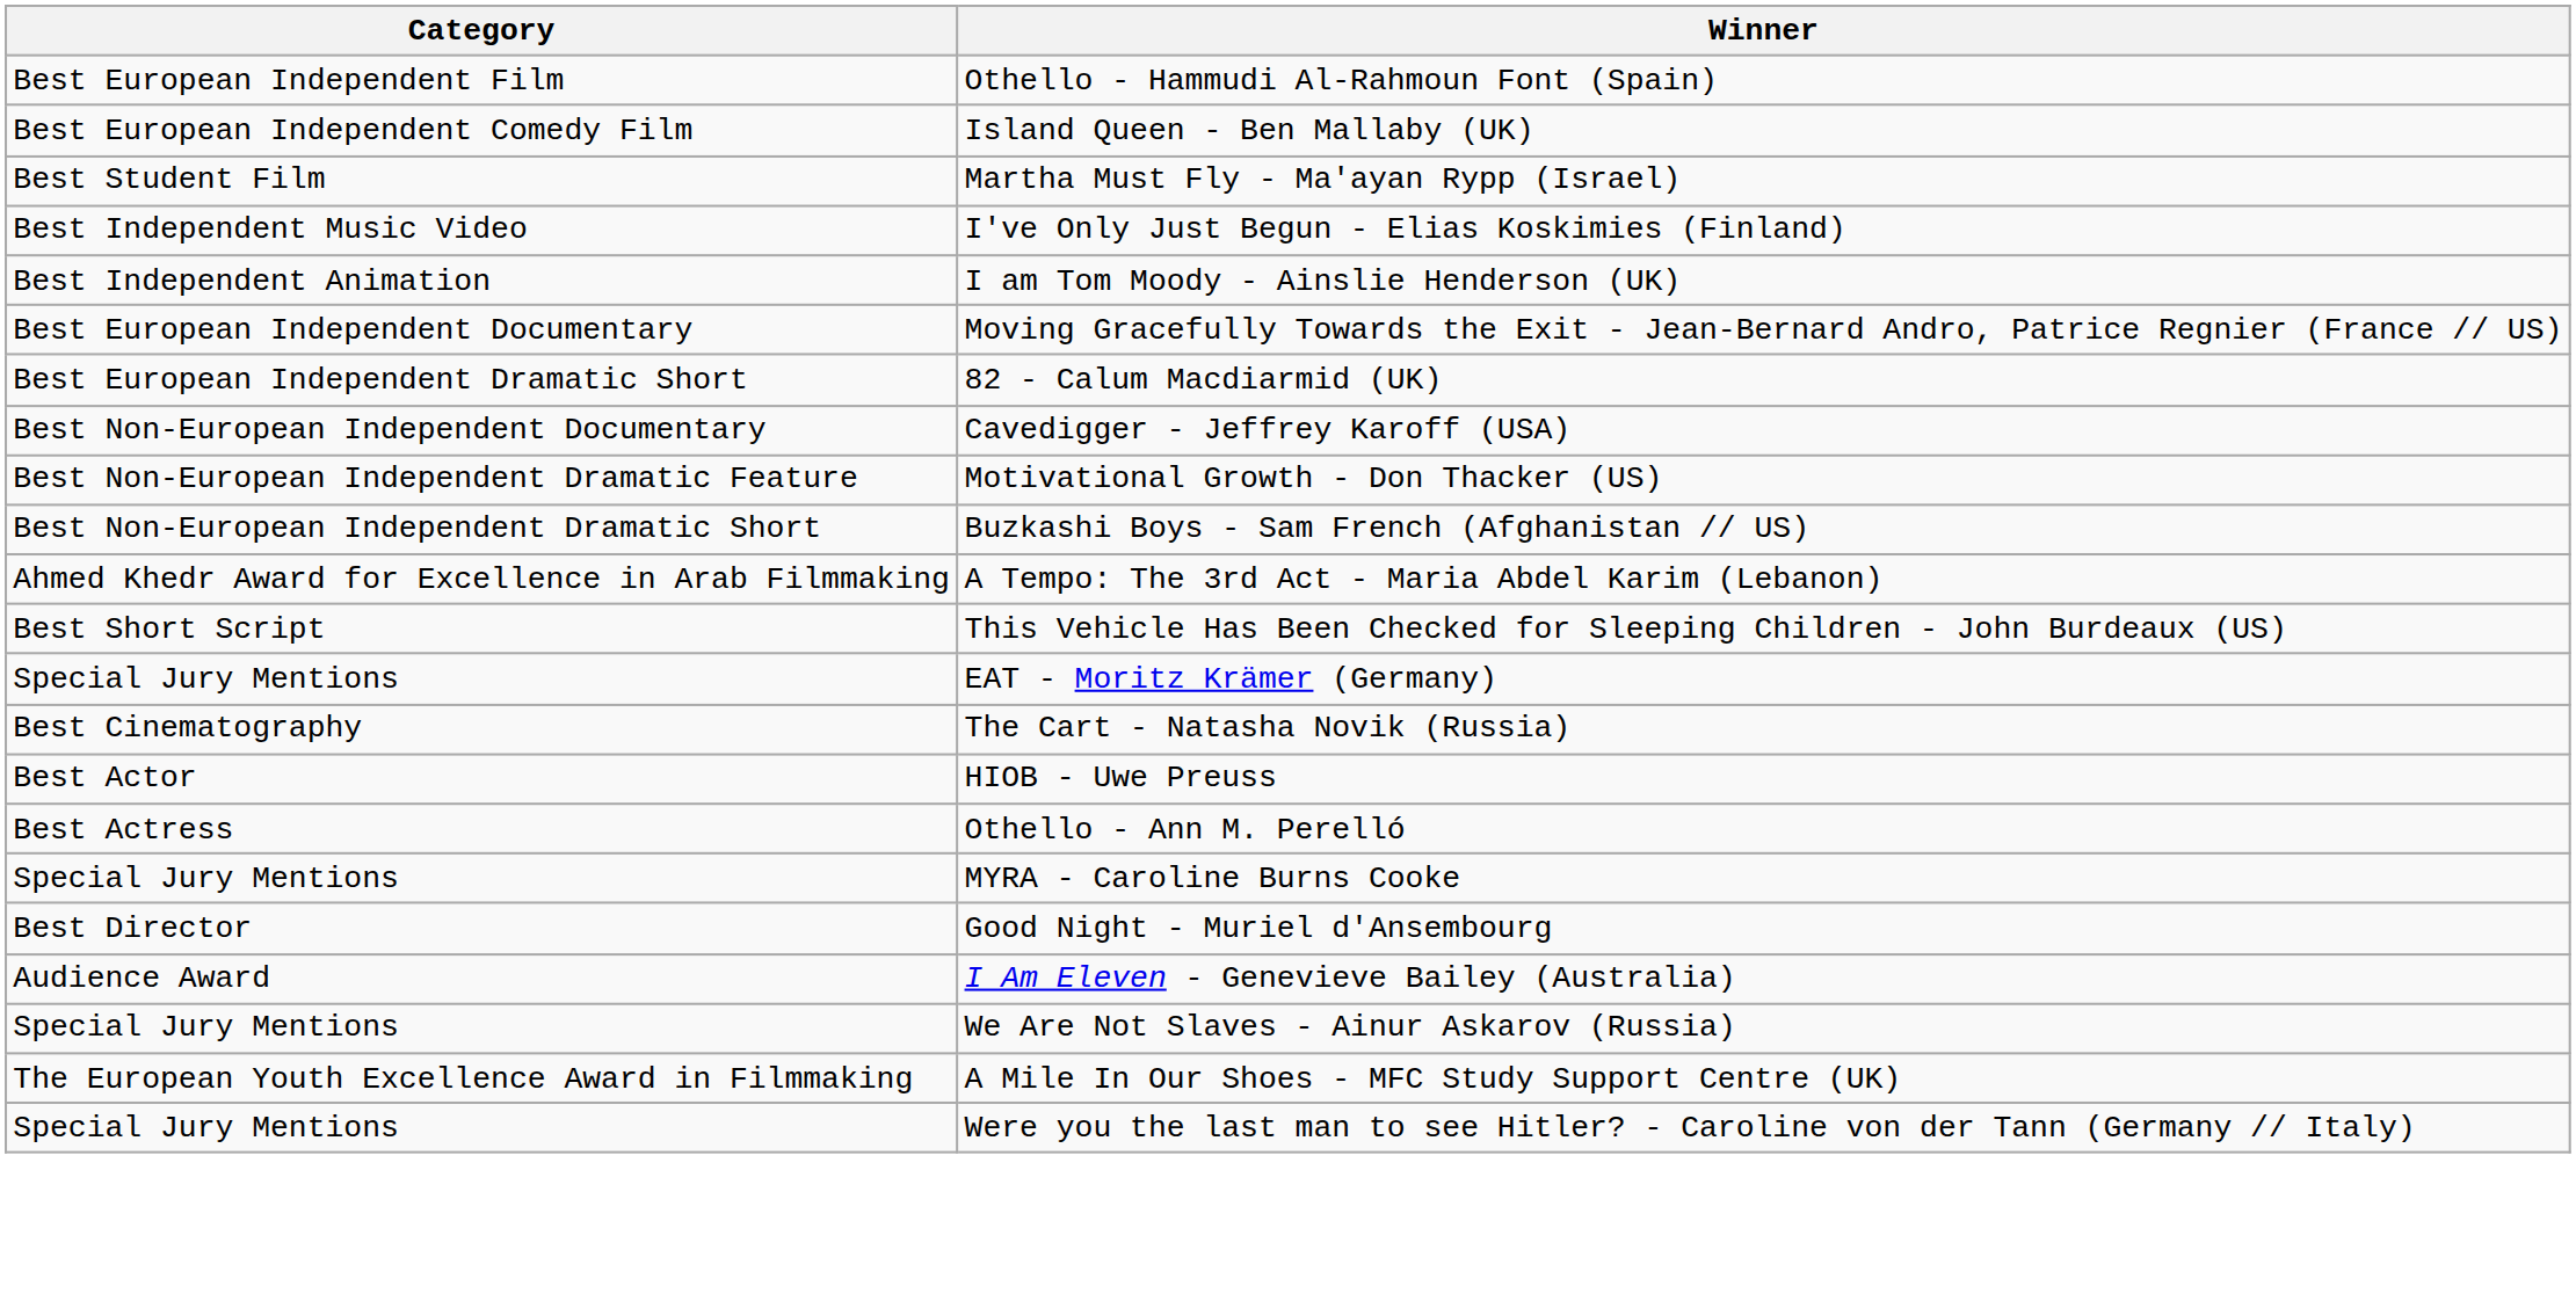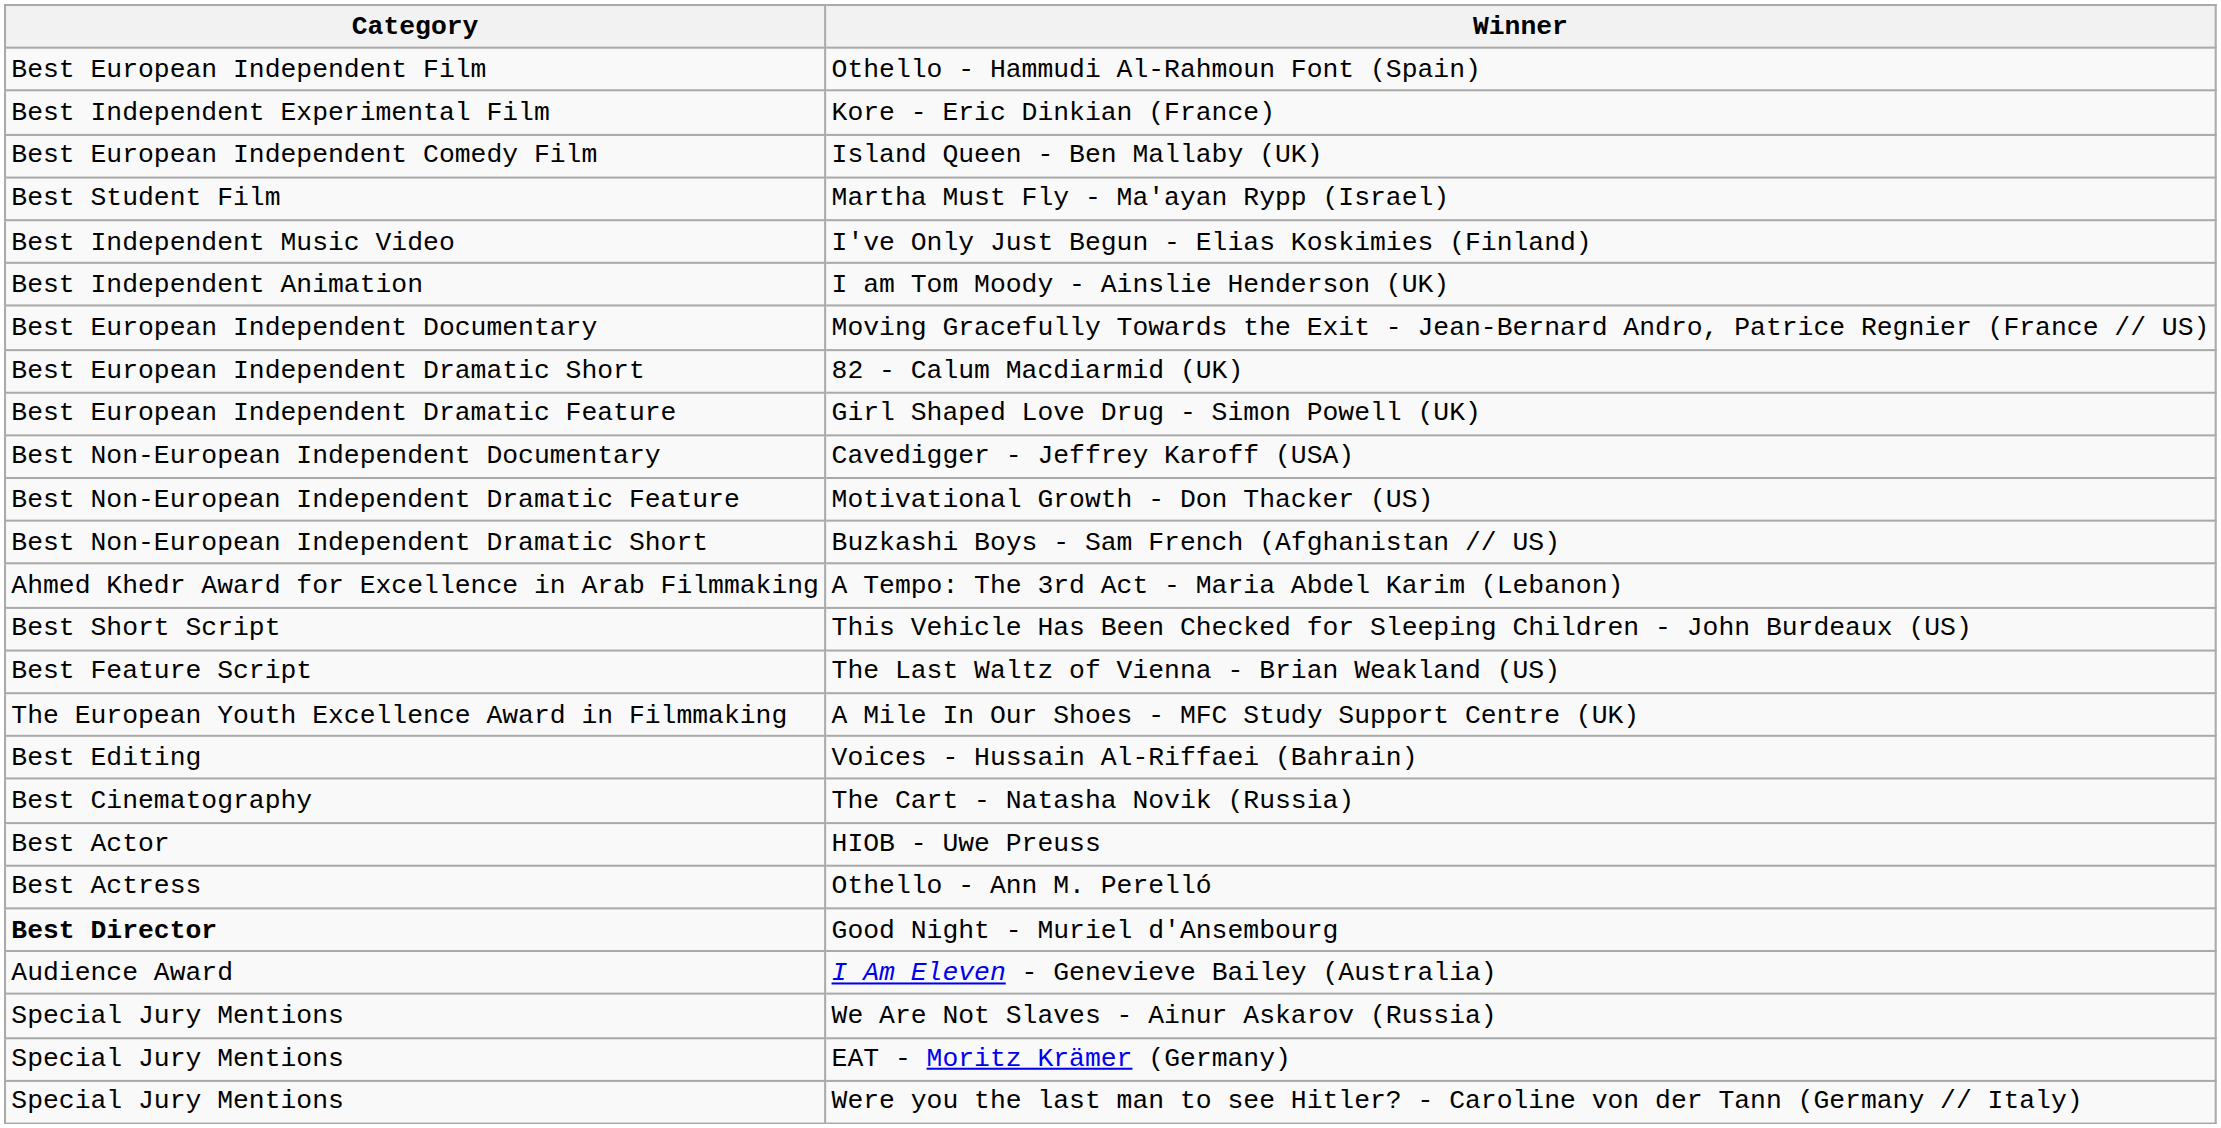+ row: Best Independent Experimental Film | Kore - Eric Dinkian (France)
+ row: Best European Independent Dramatic Feature | Girl Shaped Love Drug - Simon Powell (UK)
+ row: Best Feature Script | The Last Waltz of Vienna - Brian Weakland (US)
rows swapped: A Mile In Our Shoes - MFC Study Support Centre (UK) <-> EAT - Moritz Krämer (Germany)
+ row: Best Editing | Voices - Hussain Al-Riffaei (Bahrain)
- row: Special Jury Mentions | MYRA - Caroline Burns Cooke
Good Night - Muriel d'Ansembourg | Category: normal -> bold
